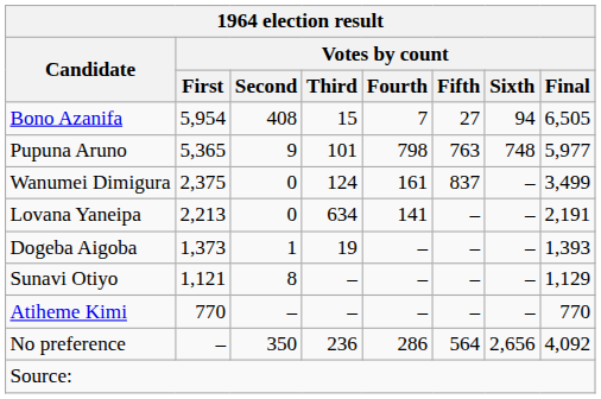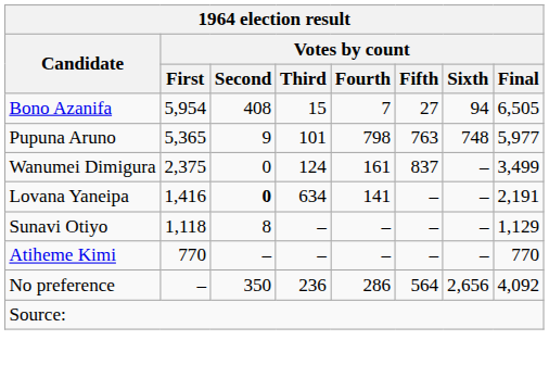Lovana Yaneipa | Votes by count / First: 2,213 -> 1,416
Lovana Yaneipa | Votes by count / Second: normal -> bold
- row: Dogeba Aigoba | 1,373 | 1 | 19 | – | – | – | 1,393
Sunavi Otiyo | Votes by count / First: 1,121 -> 1,118
